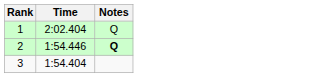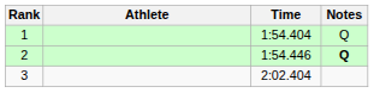+ column: Athlete
1 | Time: 2:02.404 -> 1:54.404
3 | Time: 1:54.404 -> 2:02.404
